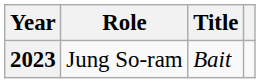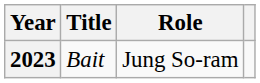columns swapped: Title <-> Role
